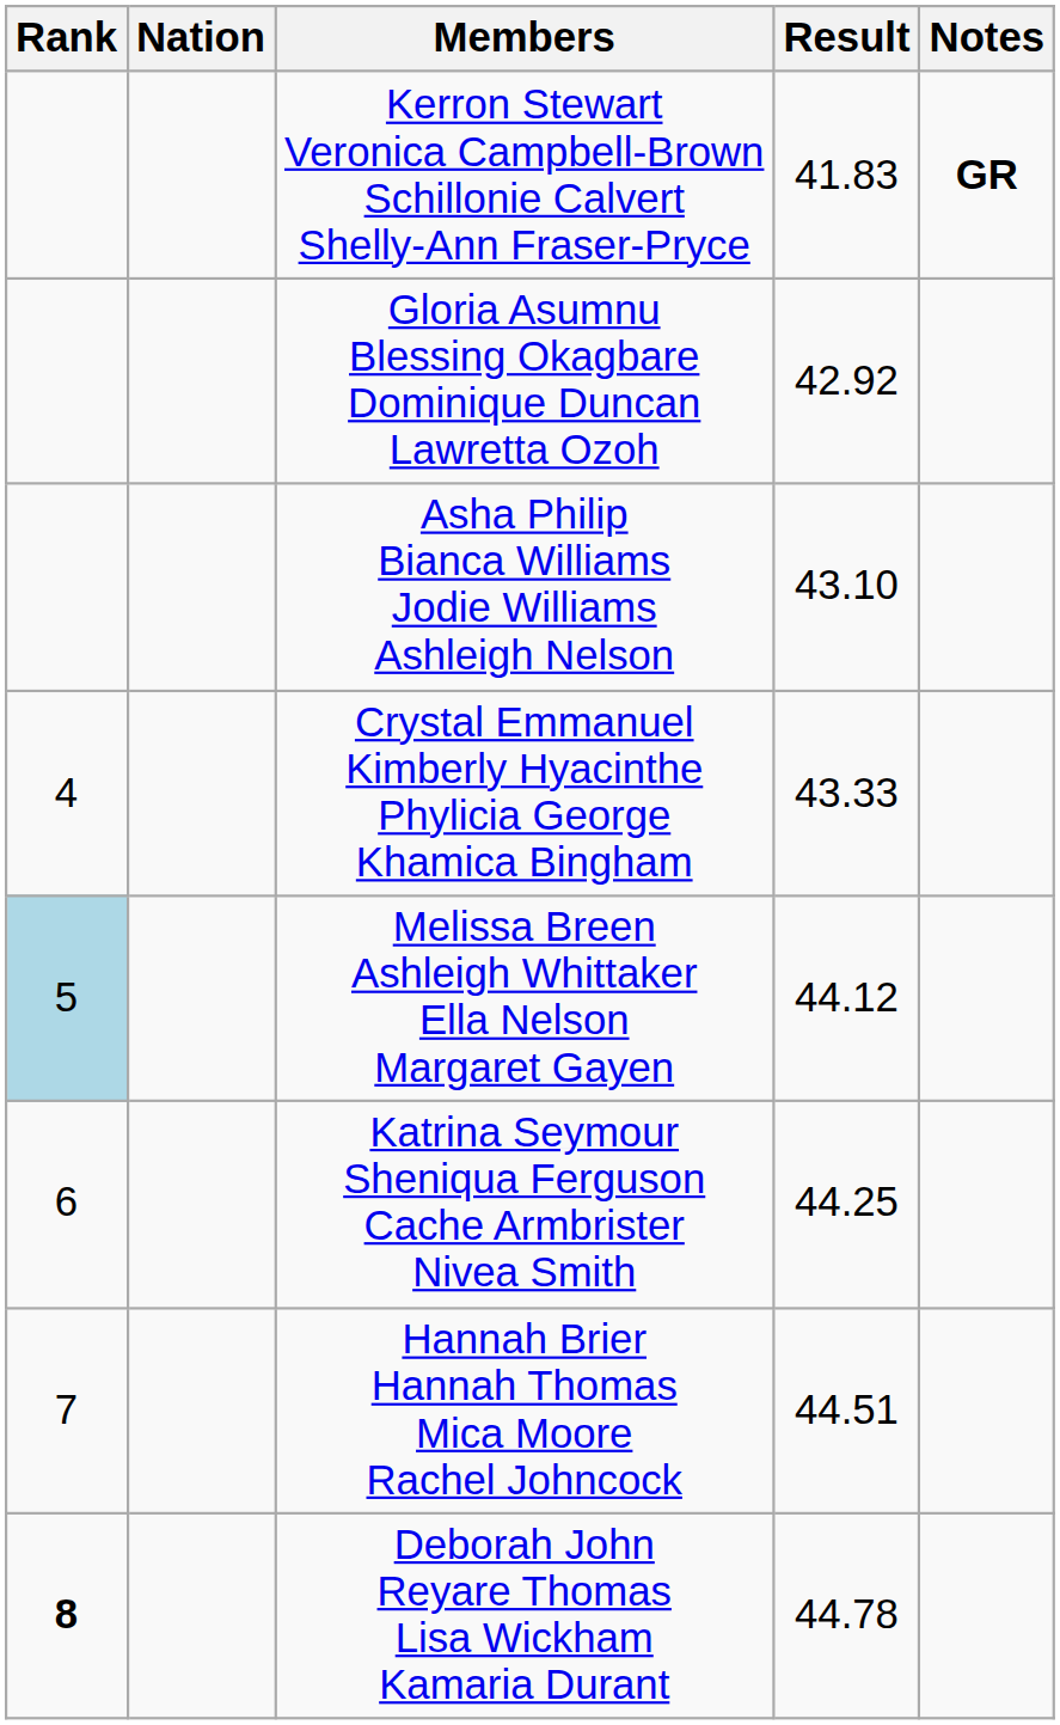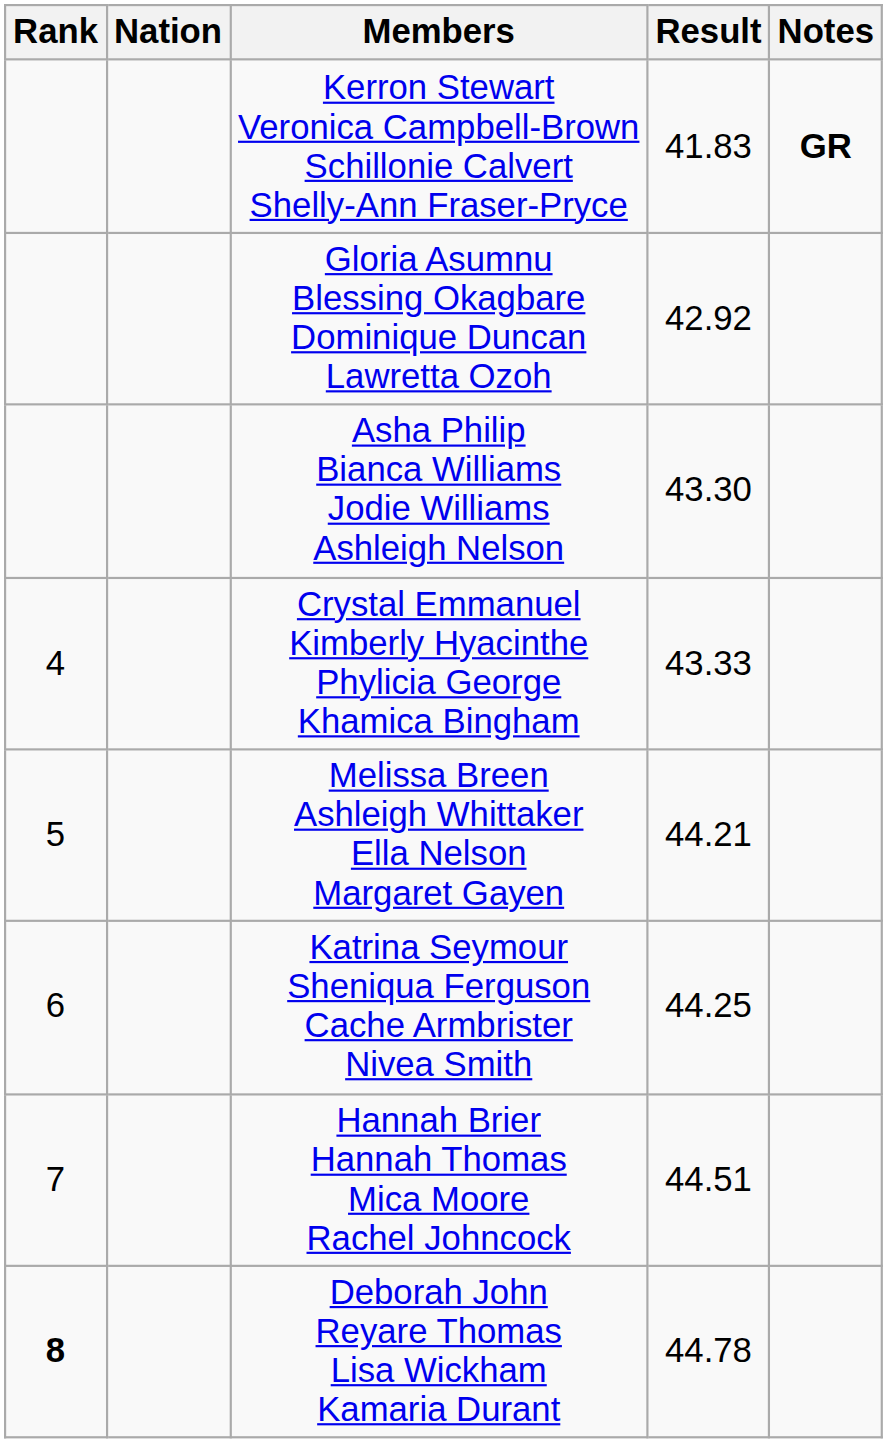Asha Philip Bianca Williams Jodie Williams Ashleigh Nelson | Result: 43.10 -> 43.30
Melissa Breen Ashleigh Whittaker Ella Nelson Margaret Gayen | Rank: lightblue background -> no background
Melissa Breen Ashleigh Whittaker Ella Nelson Margaret Gayen | Result: 44.12 -> 44.21
